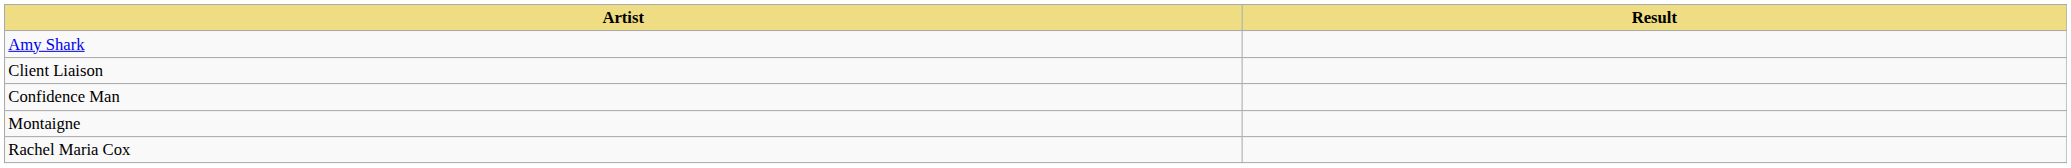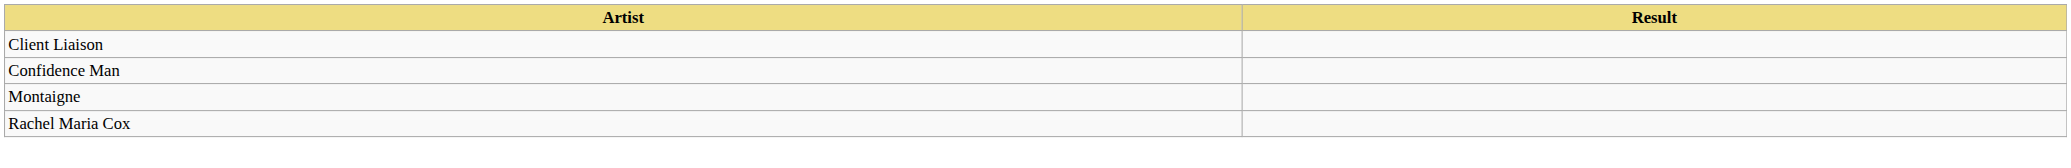- row: Amy Shark
